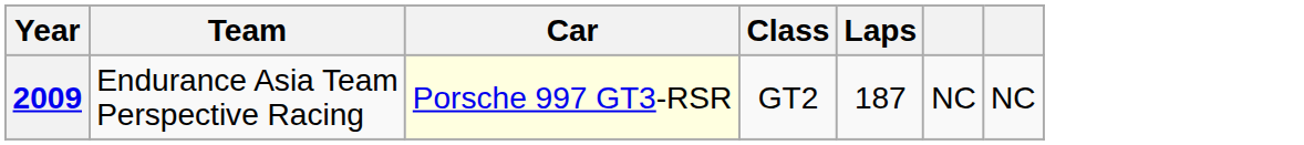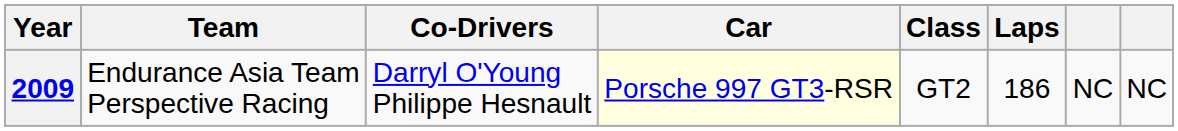+ column: Co-Drivers | Darryl O'Young Philippe Hesnault
2009 | Laps: 187 -> 186
